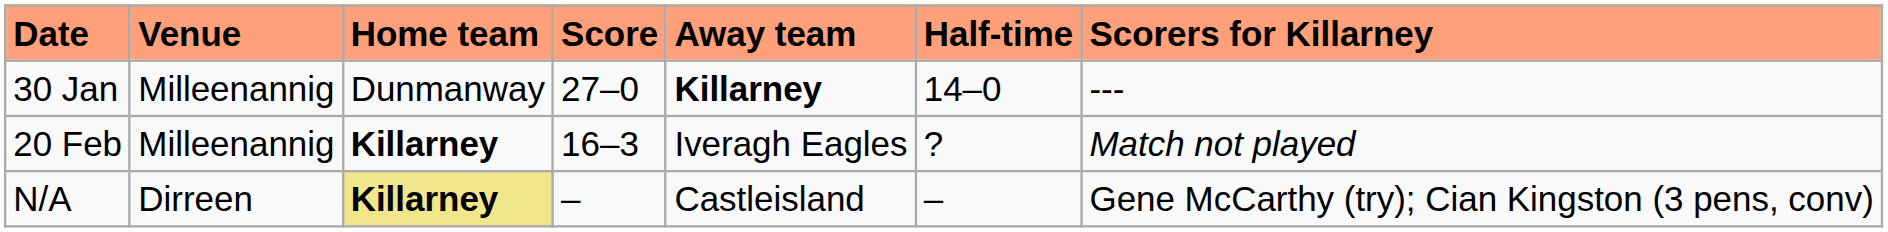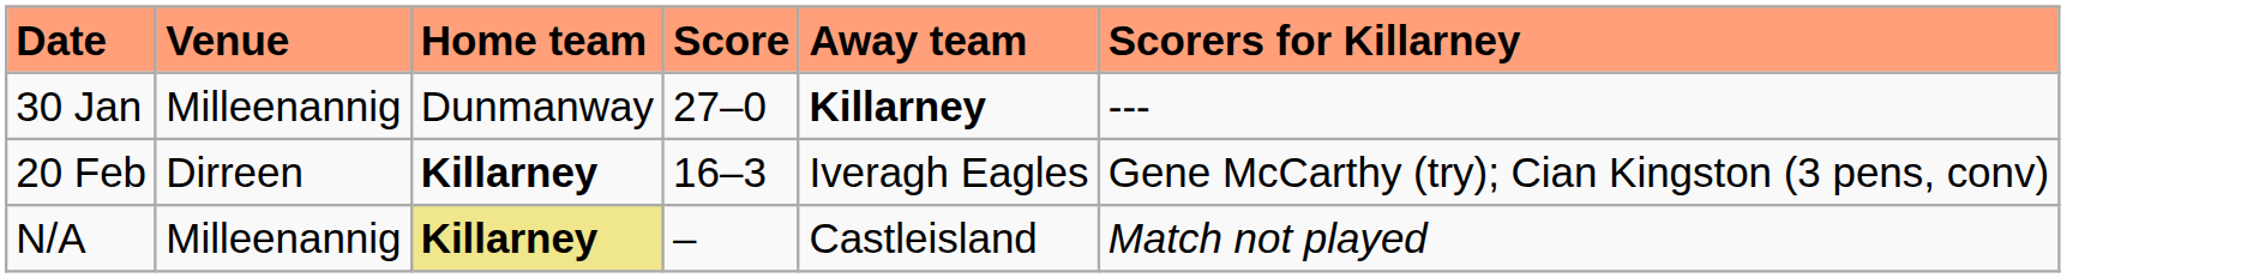- column: Half-time | 14–0 | ? | –
20 Feb | Venue: Milleenannig -> Dirreen
20 Feb | Scorers for Killarney: Match not played -> Gene McCarthy (try); Cian Kingston (3 pens, conv)
N/A | Venue: Dirreen -> Milleenannig
N/A | Scorers for Killarney: Gene McCarthy (try); Cian Kingston (3 pens, conv) -> Match not played
